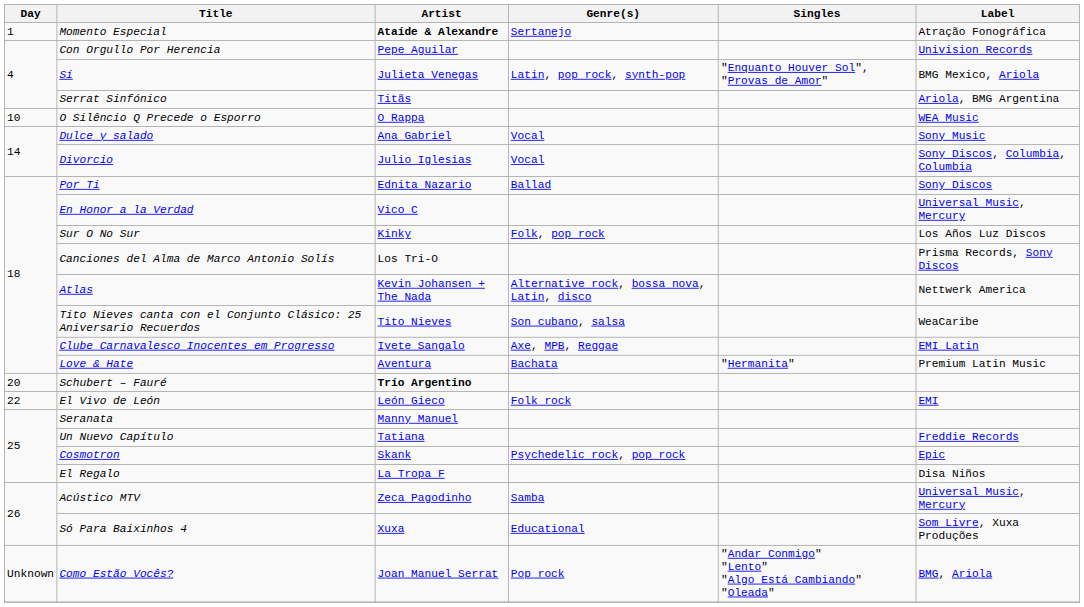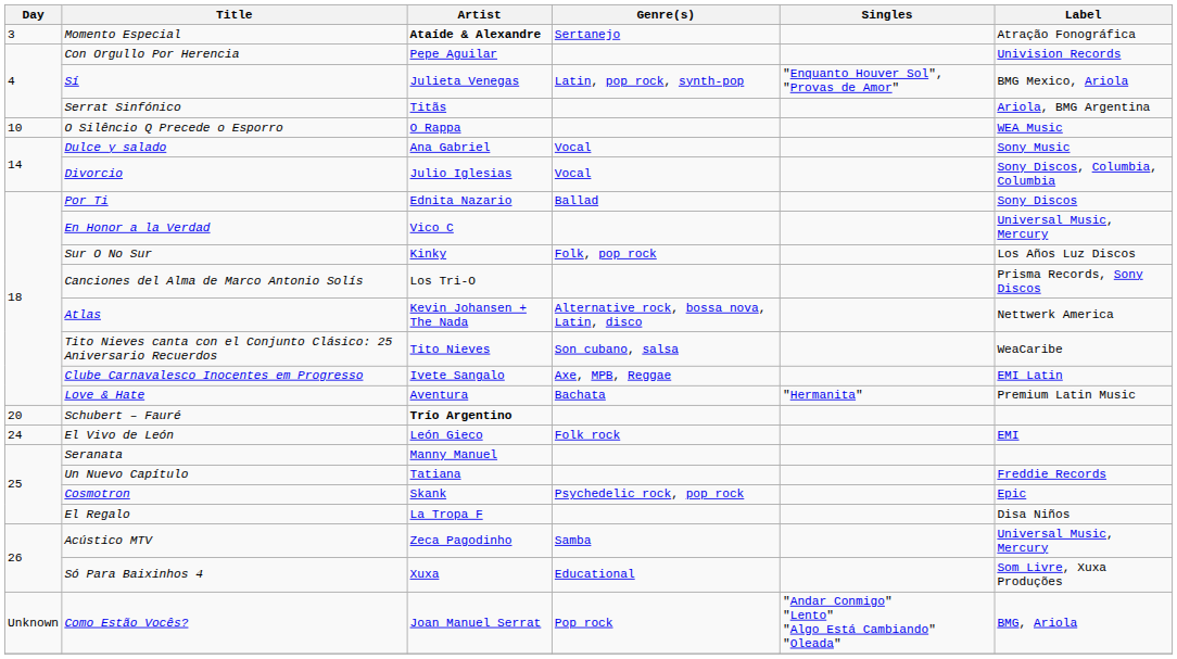Momento Especial | Day: 1 -> 3
El Vivo de León | Day: 22 -> 24
